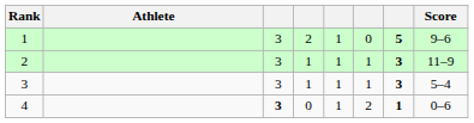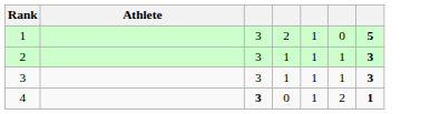- column: Score | 9–6 | 11–9 | 5–4 | 0–6
